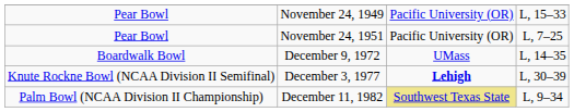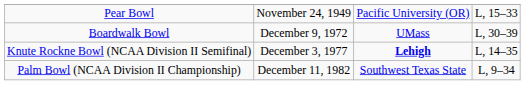- row: Pear Bowl | November 24, 1951 | Pacific University (OR) | L, 7–25
December 9, 1972 | column 4: L, 14–35 -> L, 30–39
December 3, 1977 | column 4: L, 30–39 -> L, 14–35
December 11, 1982 | column 3: khaki background -> no background
